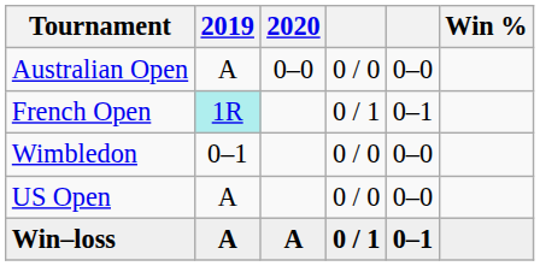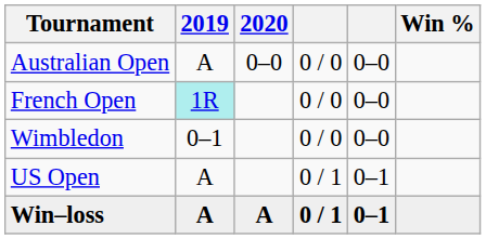French Open | column 4: 0 / 1 -> 0 / 0
French Open | column 5: 0–1 -> 0–0
US Open | column 4: 0 / 0 -> 0 / 1
US Open | column 5: 0–0 -> 0–1
